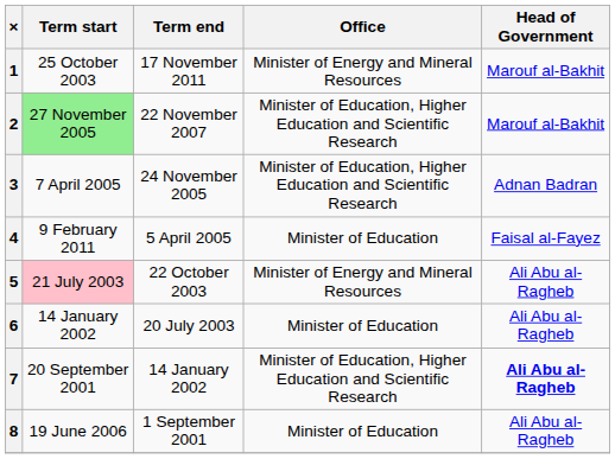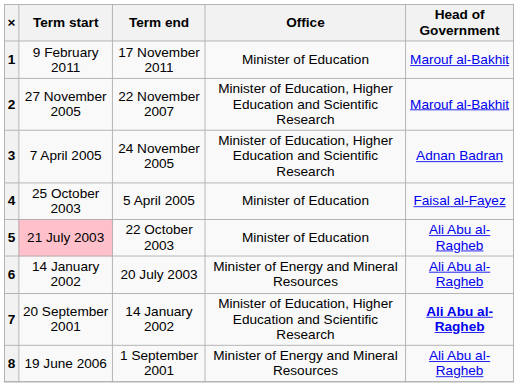1 | Term start: 25 October 2003 -> 9 February 2011
1 | Office: Minister of Energy and Mineral Resources -> Minister of Education
2 | Term start: lightgreen background -> no background
4 | Term start: 9 February 2011 -> 25 October 2003
5 | Office: Minister of Energy and Mineral Resources -> Minister of Education
6 | Office: Minister of Education -> Minister of Energy and Mineral Resources
8 | Office: Minister of Education -> Minister of Energy and Mineral Resources
